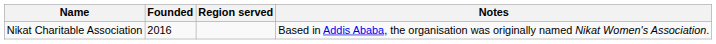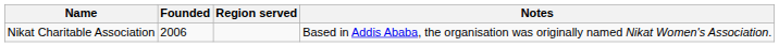Nikat Charitable Association | Founded: 2016 -> 2006
